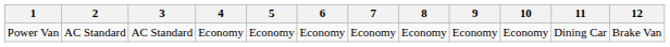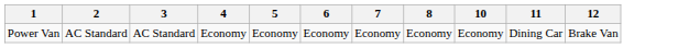- column: 9 | Economy
